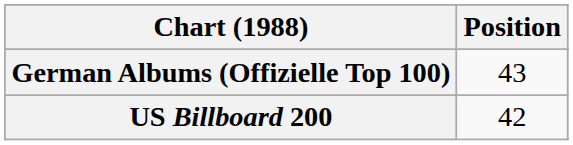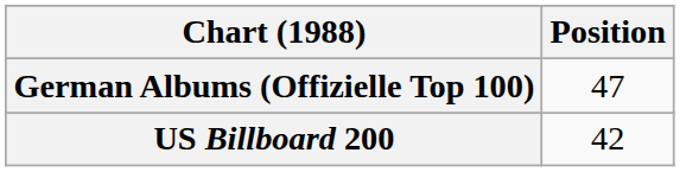German Albums (Offizielle Top 100) | Position: 43 -> 47
